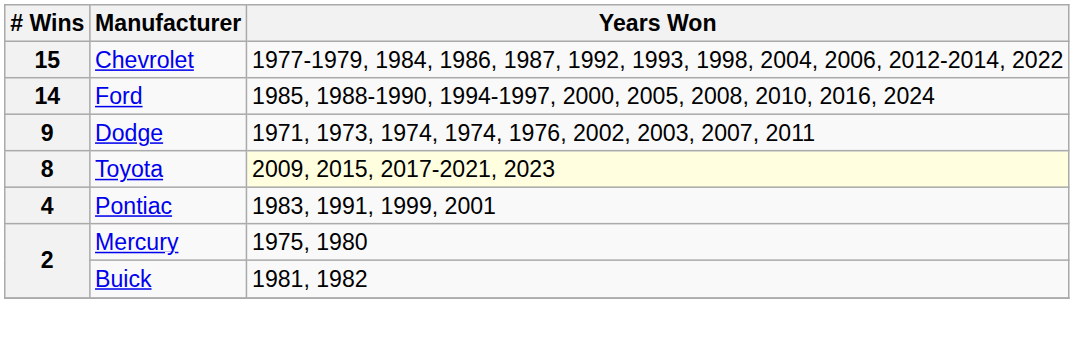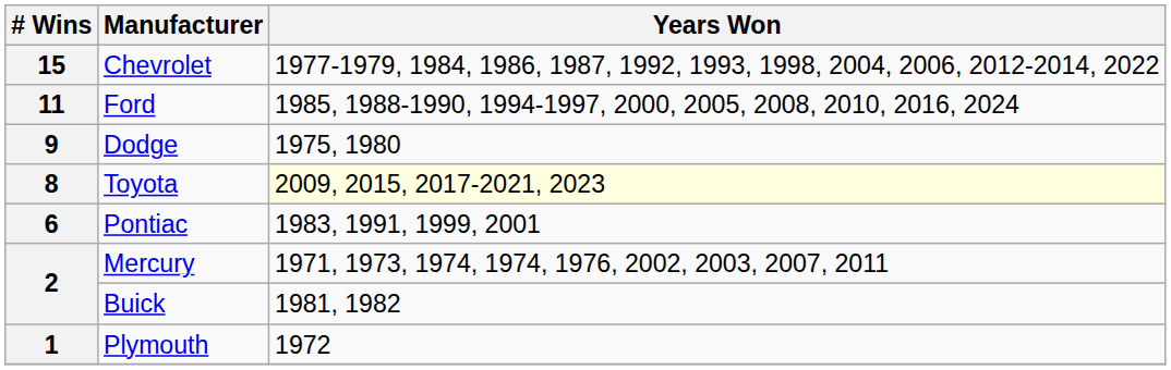Ford | # Wins: 14 -> 11
Dodge | Years Won: 1971, 1973, 1974, 1974, 1976, 2002, 2003, 2007, 2011 -> 1975, 1980
Pontiac | # Wins: 4 -> 6
Mercury | Years Won: 1975, 1980 -> 1971, 1973, 1974, 1974, 1976, 2002, 2003, 2007, 2011
+ row: 1 | Plymouth | 1972
